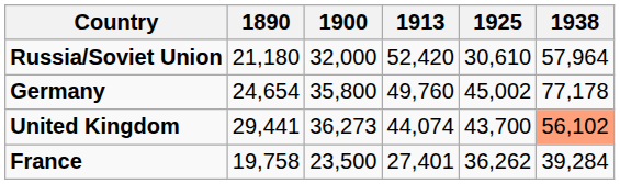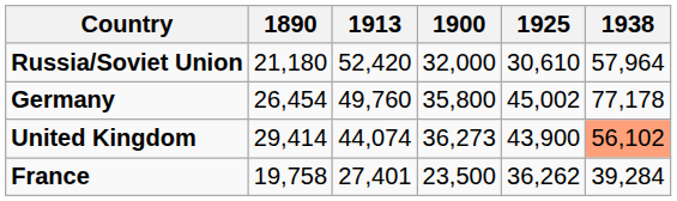columns swapped: 1900 <-> 1913
Germany | 1890: 24,654 -> 26,454
United Kingdom | 1890: 29,441 -> 29,414
United Kingdom | 1925: 43,700 -> 43,900
